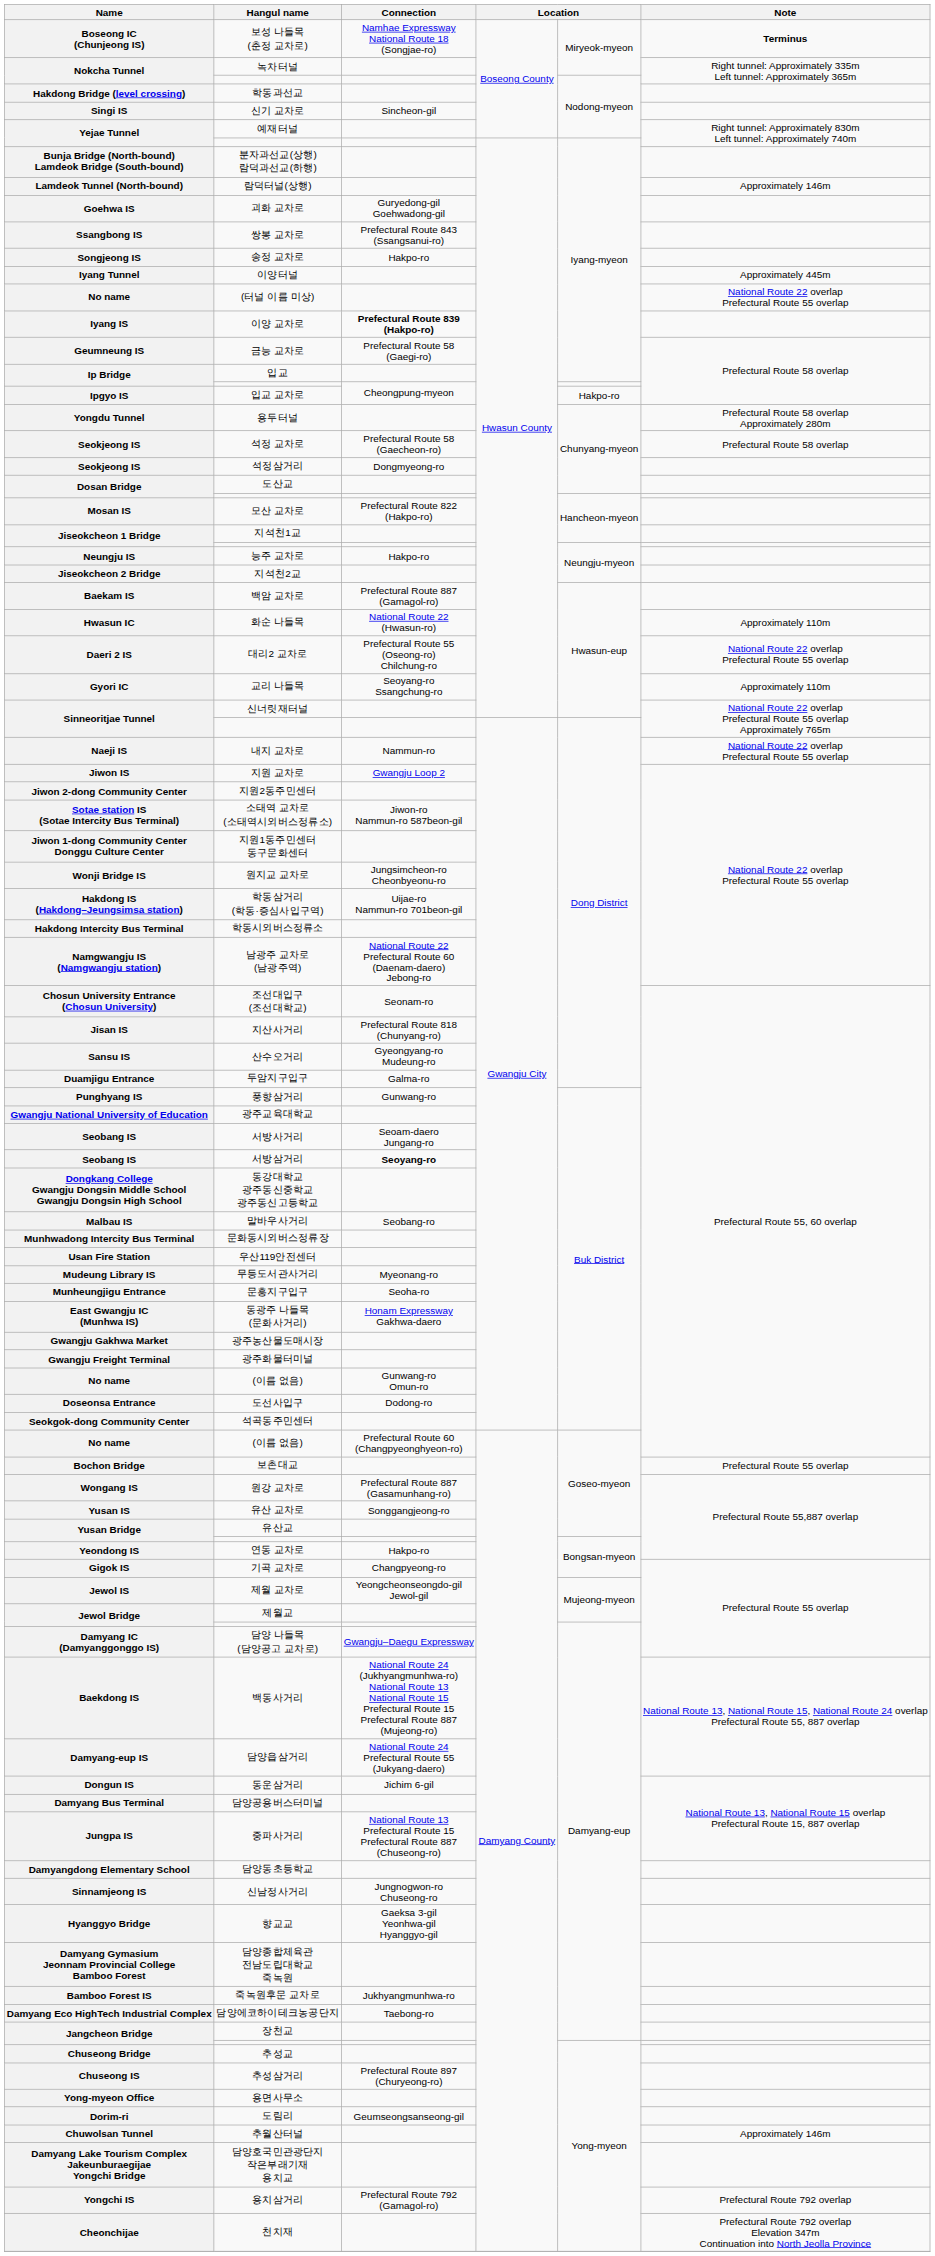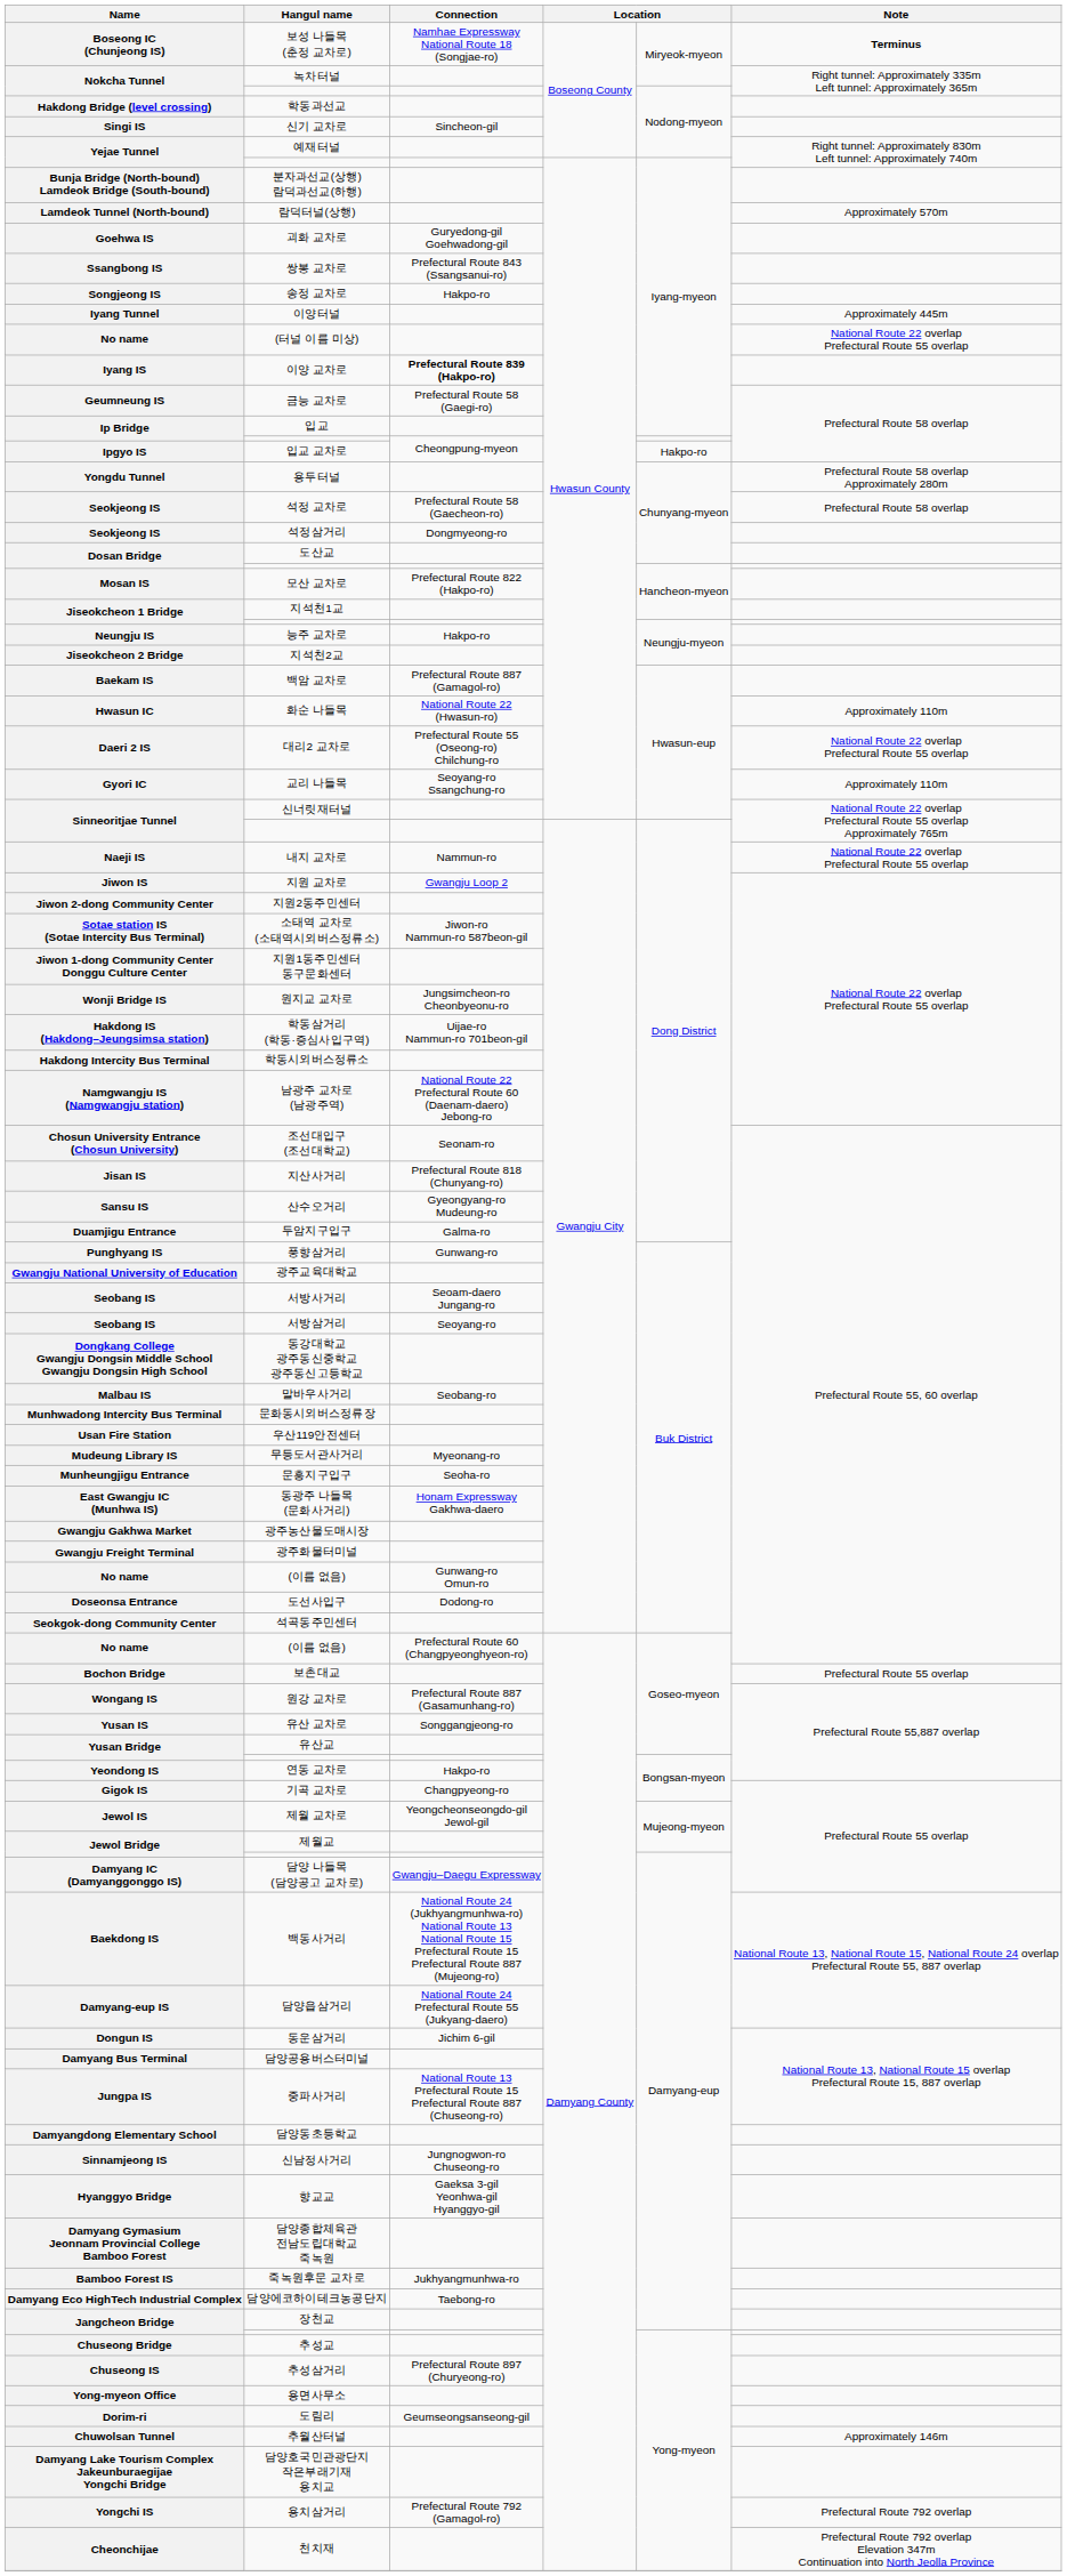람덕터널(상행) | Note: Approximately 146m -> Approximately 570m
서방삼거리 | Connection: bold -> normal
